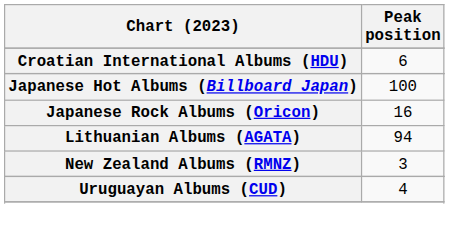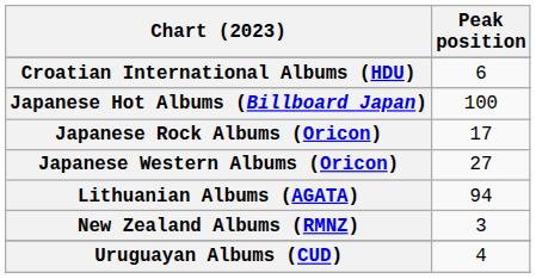Japanese Rock Albums (Oricon) | Peak position: 16 -> 17
+ row: Japanese Western Albums (Oricon) | 27
